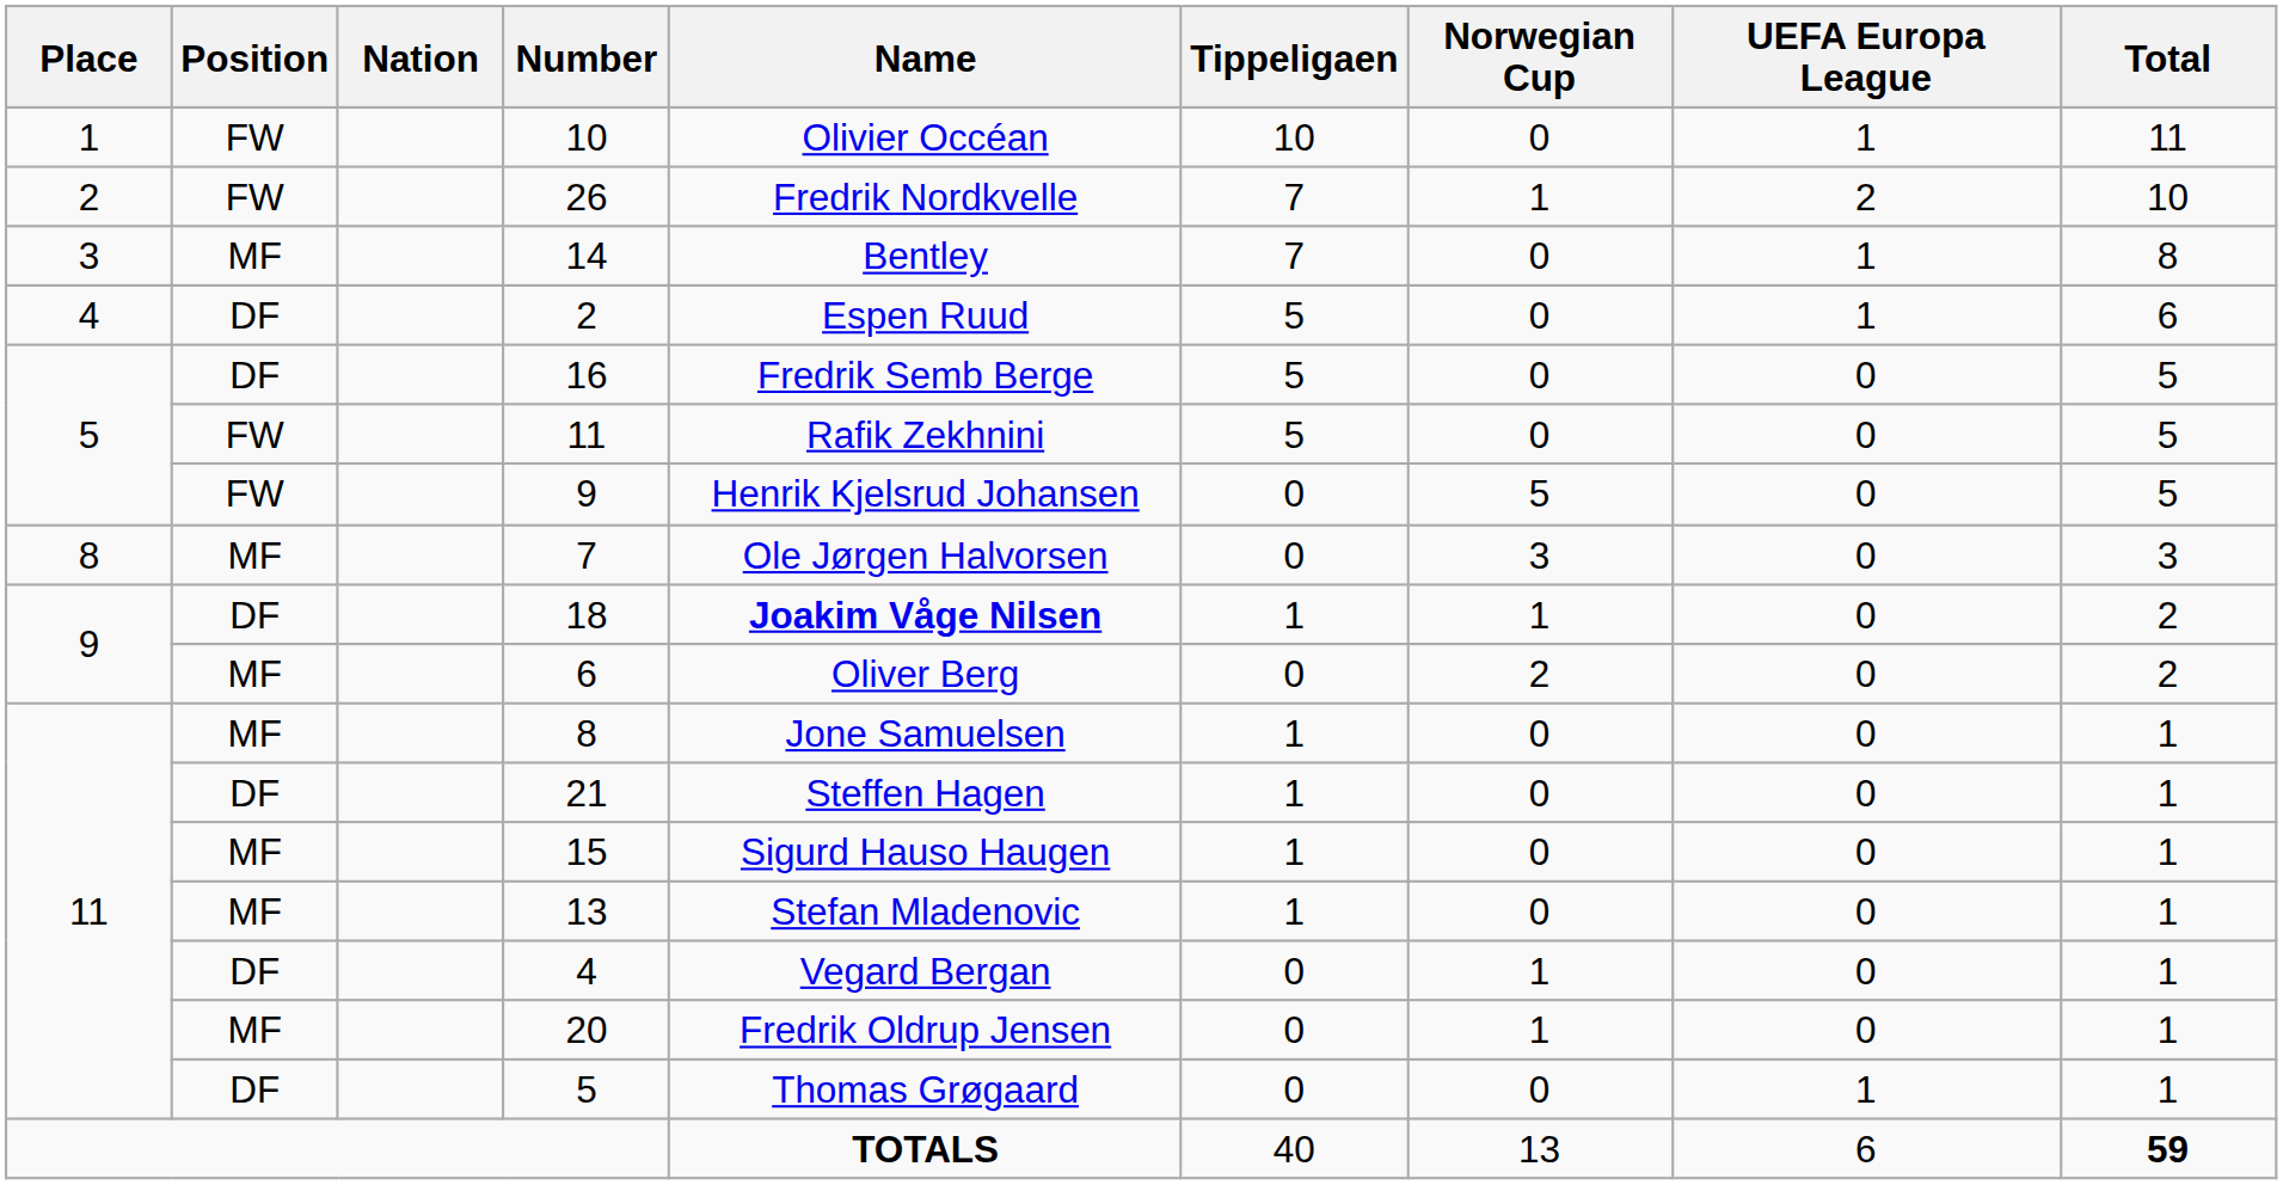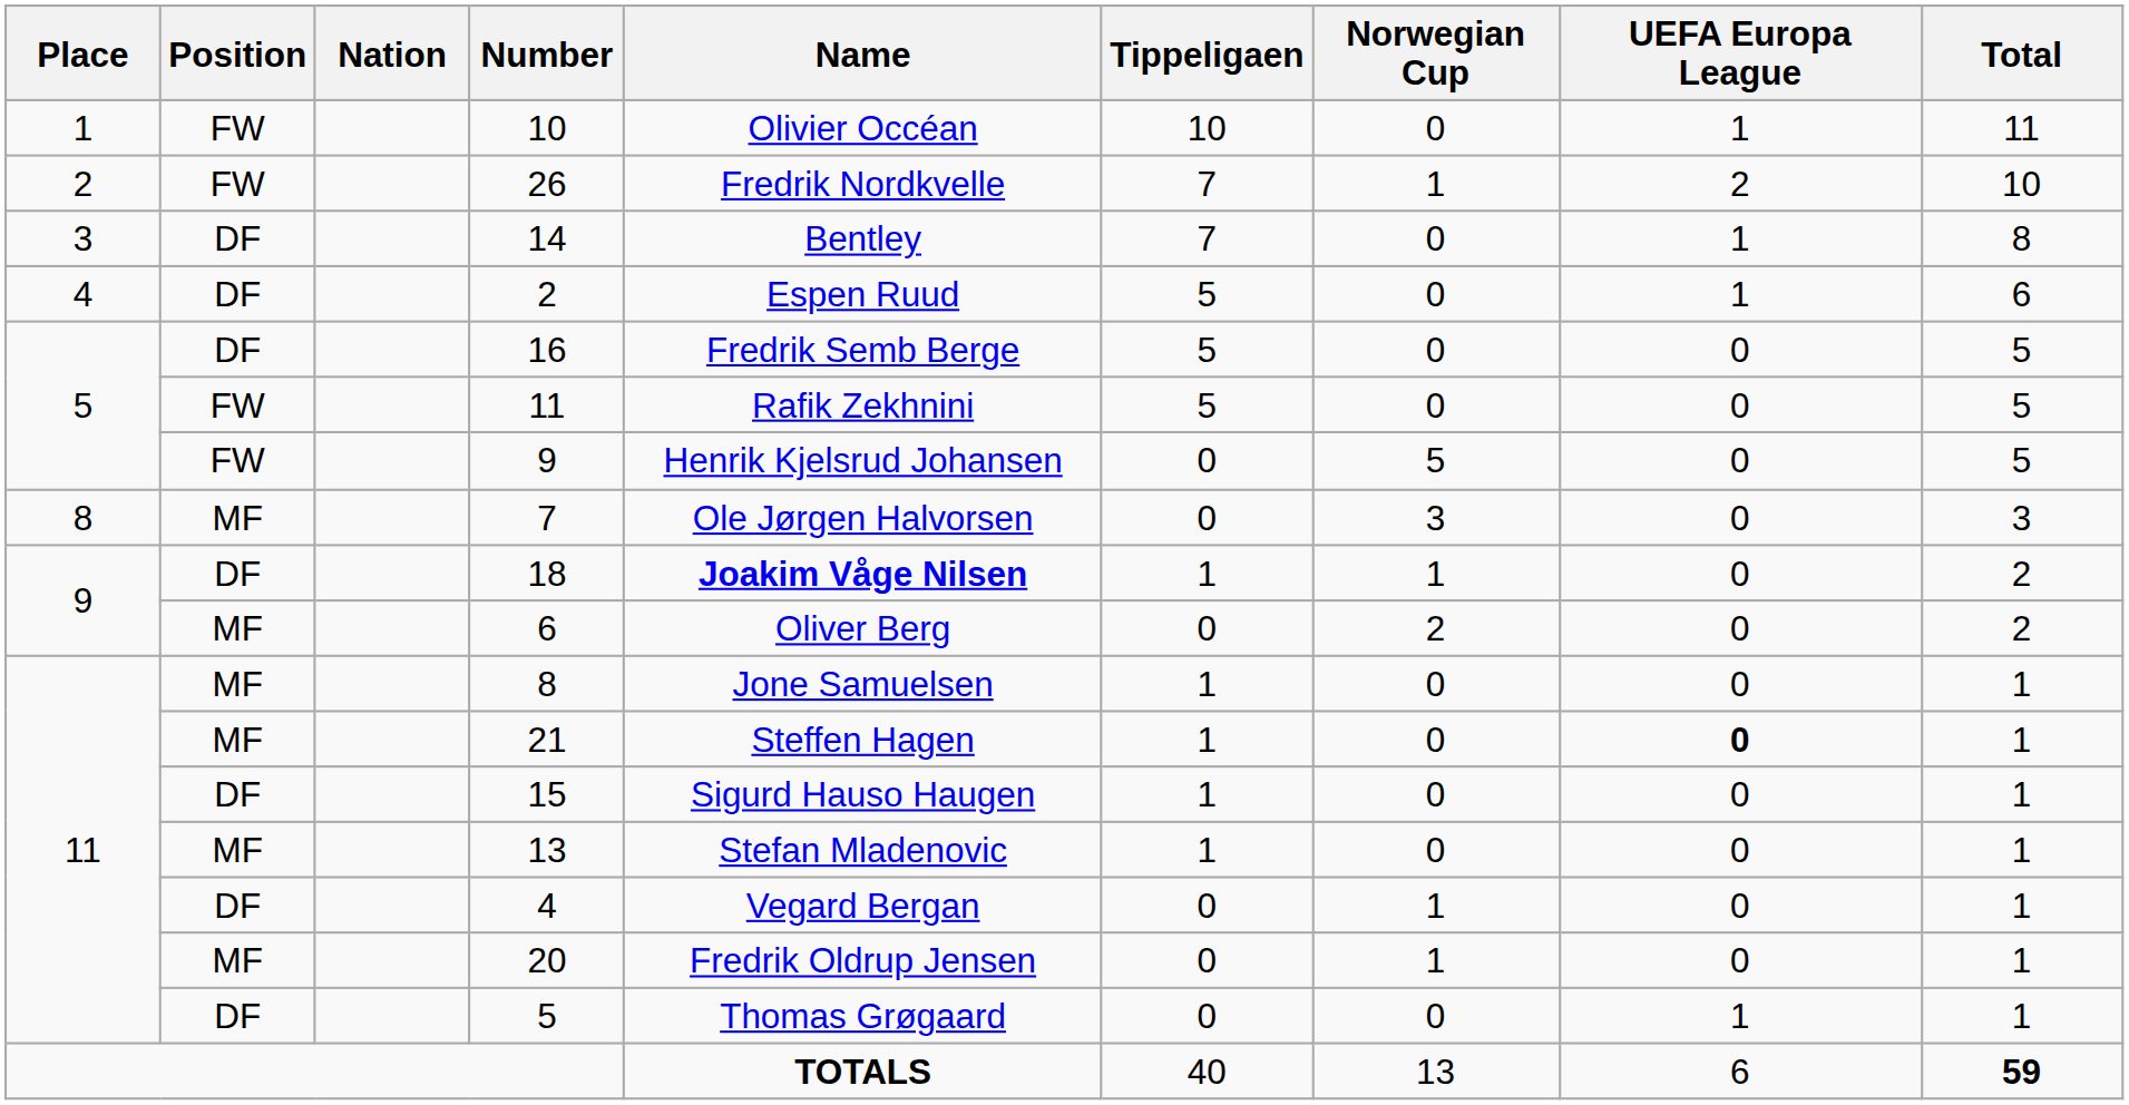14 | Position: MF -> DF
21 | Position: DF -> MF
21 | UEFA Europa League: normal -> bold
15 | Position: MF -> DF
